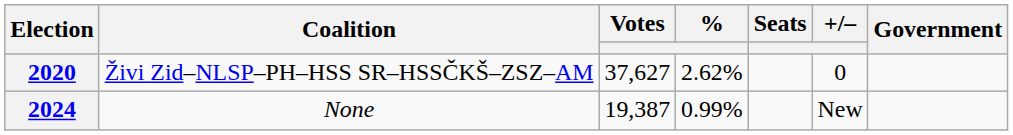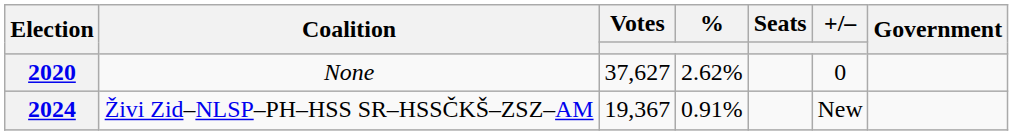2020 | Coalition: Živi Zid–NLSP–PH–HSS SR–HSSČKŠ–ZSZ–AM -> None
2024 | Coalition: None -> Živi Zid–NLSP–PH–HSS SR–HSSČKŠ–ZSZ–AM
2024 | Votes: 19,387 -> 19,367
2024 | %: 0.99% -> 0.91%
